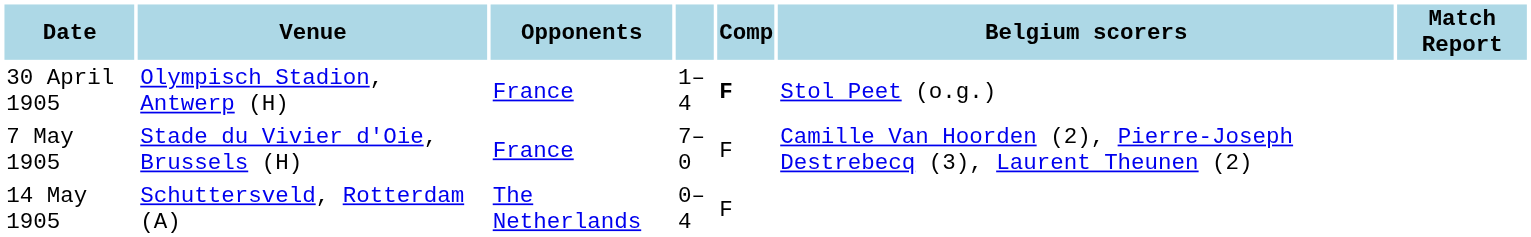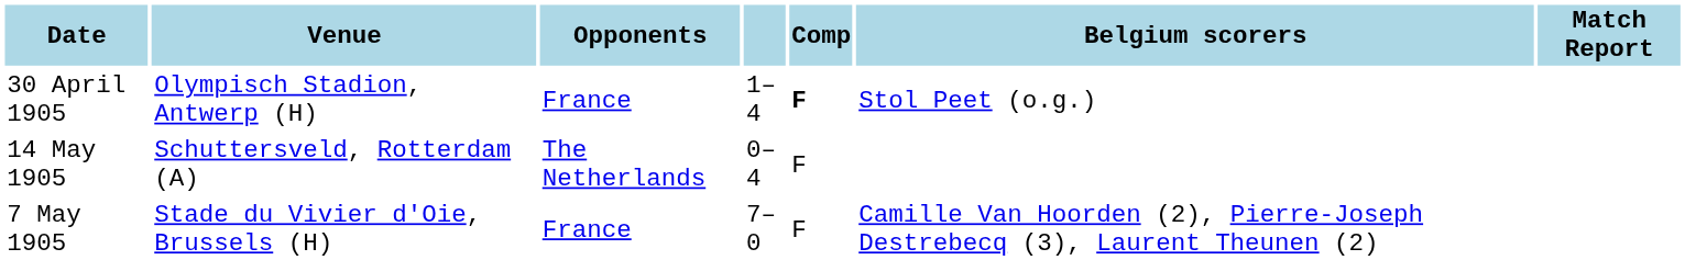rows swapped: 7 May 1905 <-> 14 May 1905
